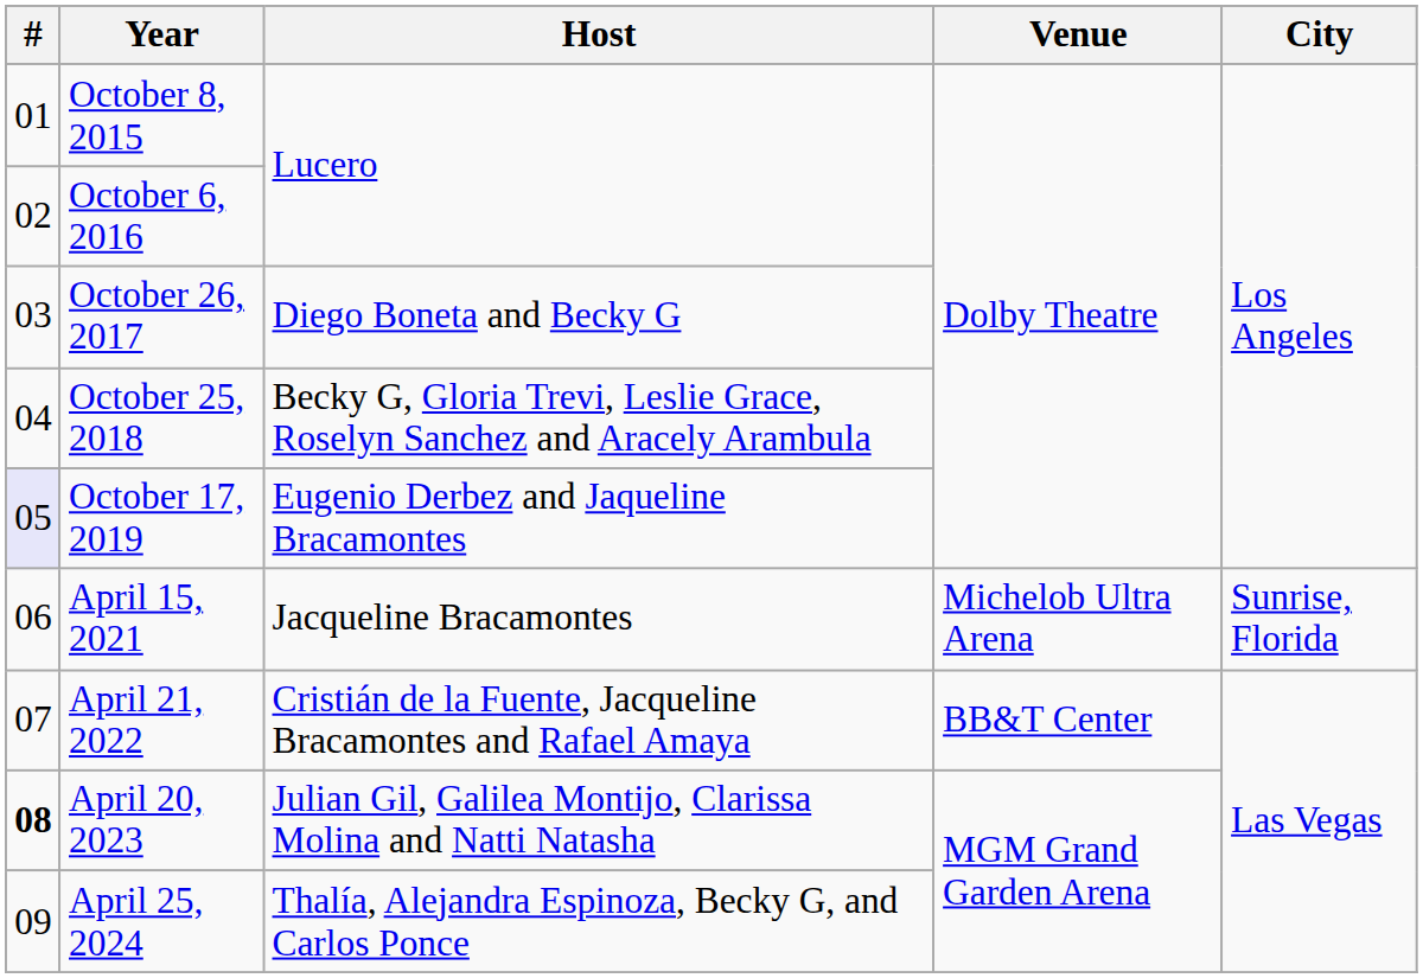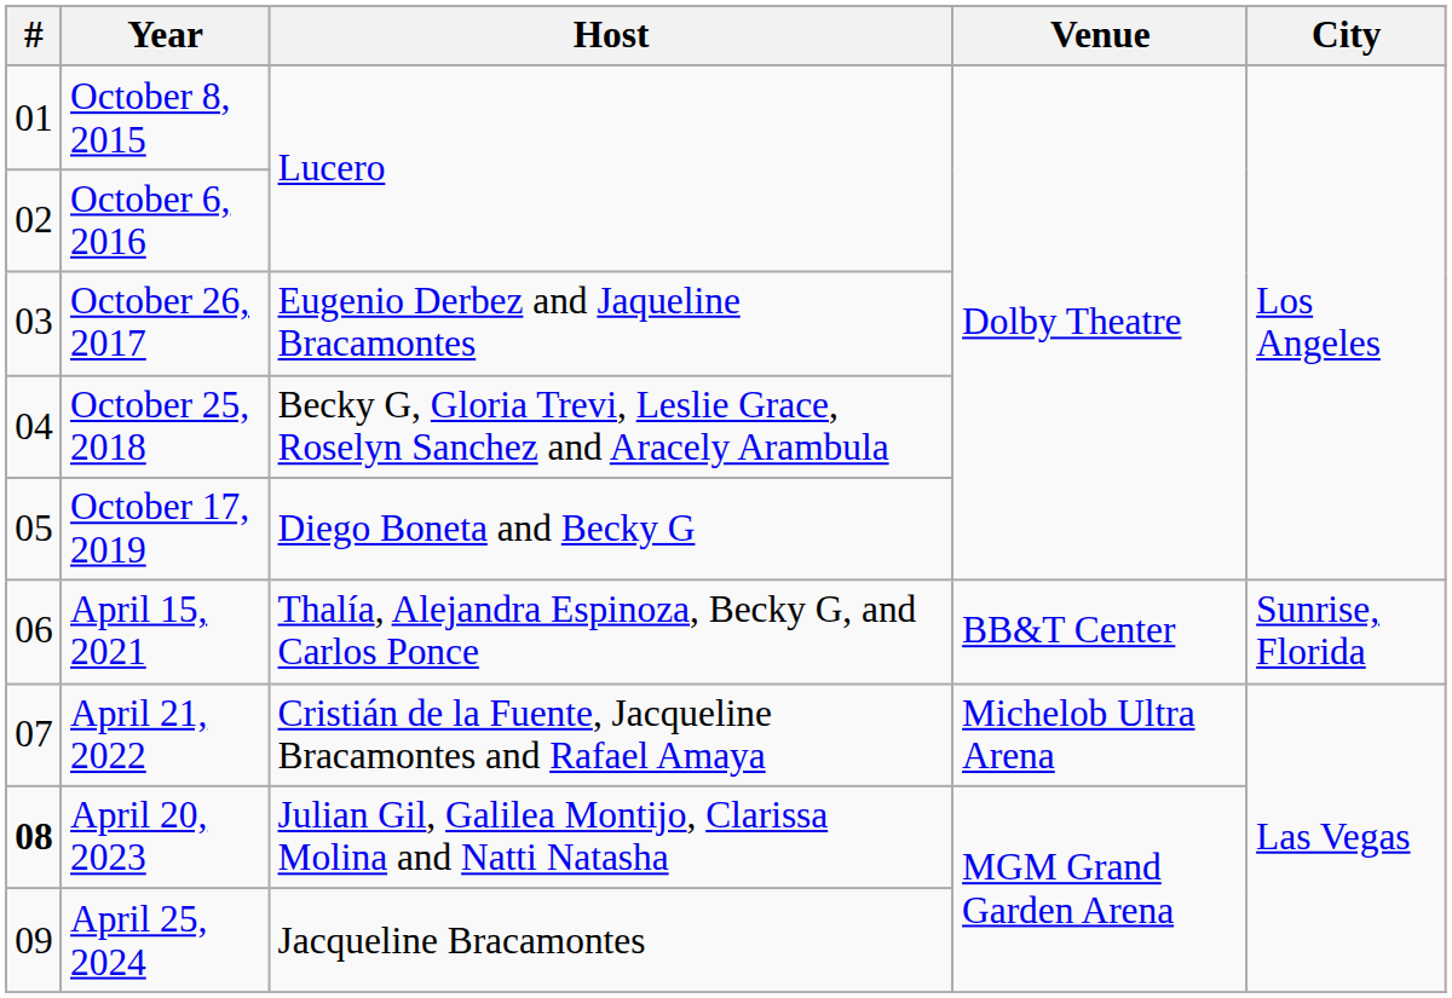October 26, 2017 | Host: Diego Boneta and Becky G -> Eugenio Derbez and Jaqueline Bracamontes
October 17, 2019 | #: lavender background -> no background
October 17, 2019 | Host: Eugenio Derbez and Jaqueline Bracamontes -> Diego Boneta and Becky G
April 15, 2021 | Host: Jacqueline Bracamontes -> Thalía, Alejandra Espinoza, Becky G, and Carlos Ponce
April 15, 2021 | Venue: Michelob Ultra Arena -> BB&T Center
April 21, 2022 | Venue: BB&T Center -> Michelob Ultra Arena
April 25, 2024 | Host: Thalía, Alejandra Espinoza, Becky G, and Carlos Ponce -> Jacqueline Bracamontes
